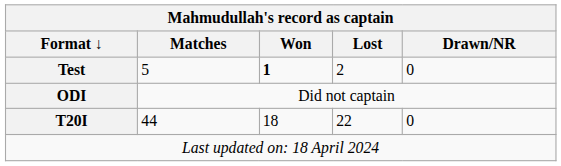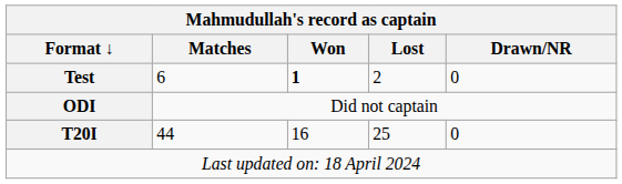Test | Matches: 5 -> 6
T20I | Won: 18 -> 16
T20I | Lost: 22 -> 25
